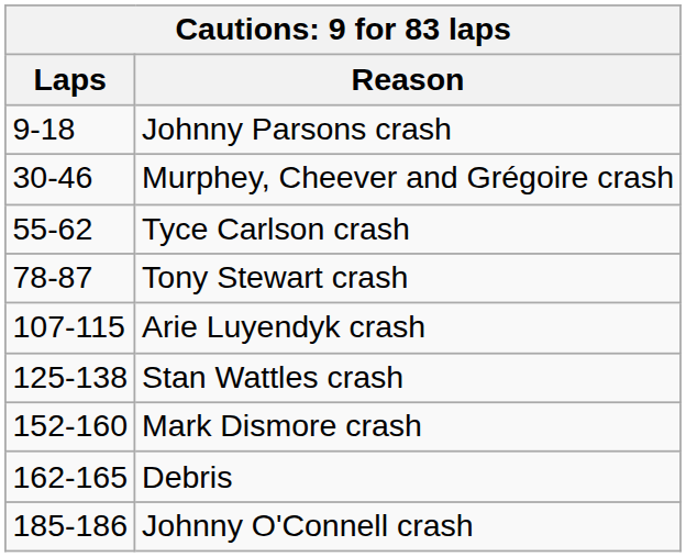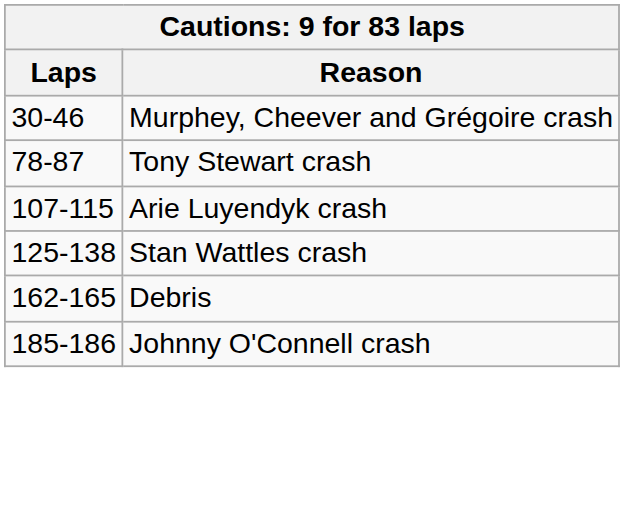- row: 9-18 | Johnny Parsons crash
- row: 55-62 | Tyce Carlson crash
- row: 152-160 | Mark Dismore crash
